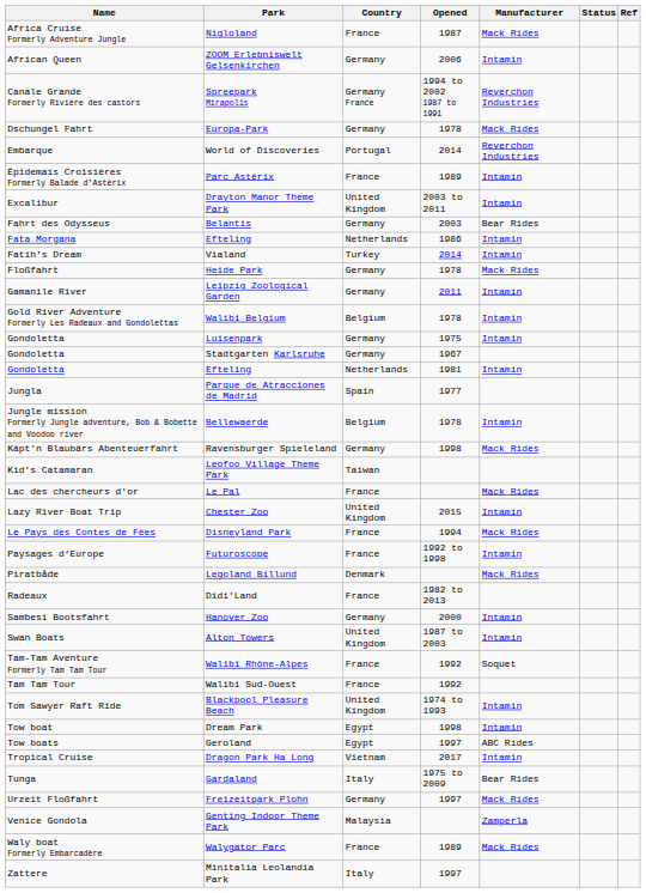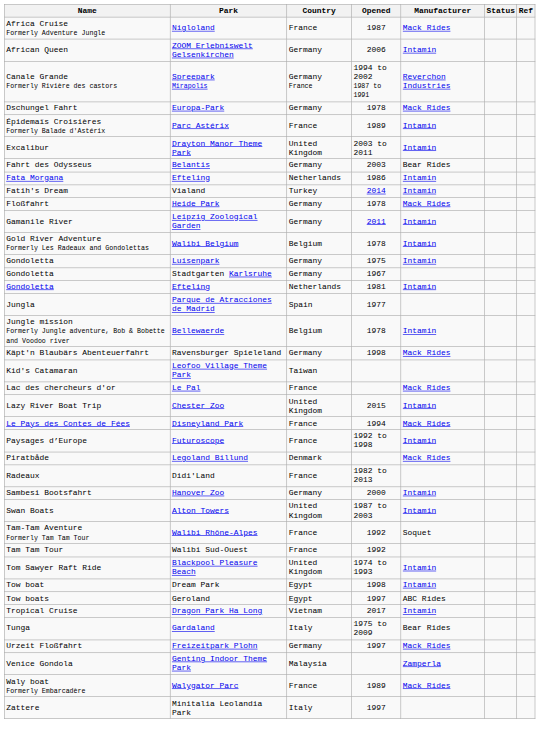- row: Embarque | World of Discoveries | Portugal | 2014 | Reverchon Industries
